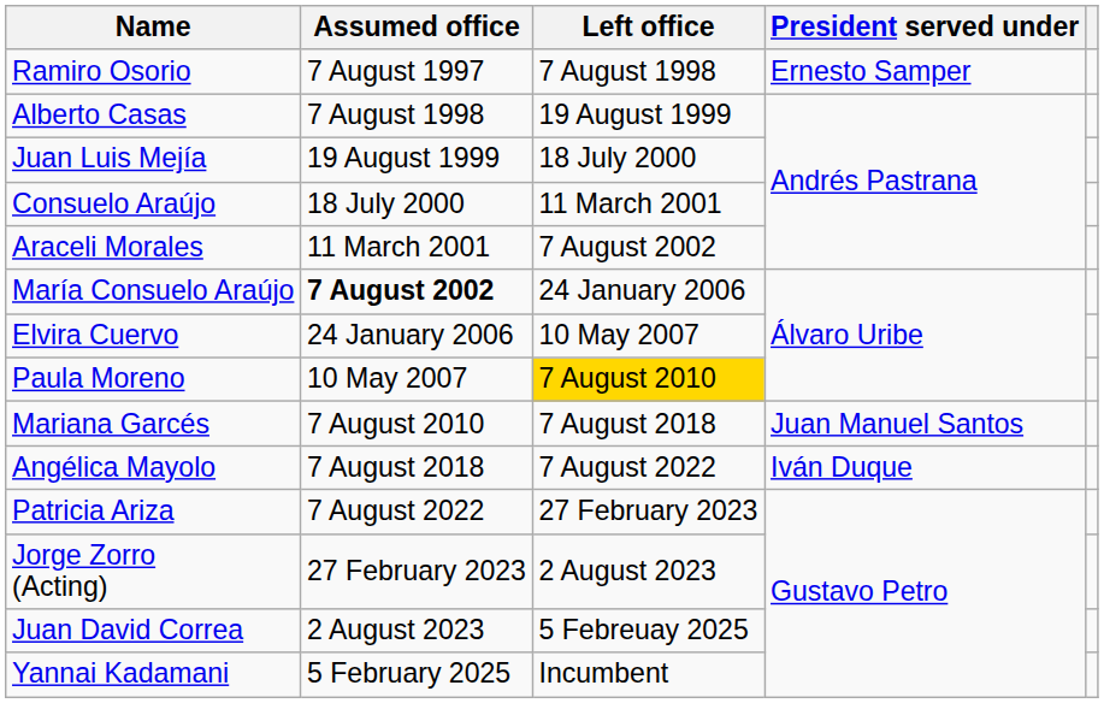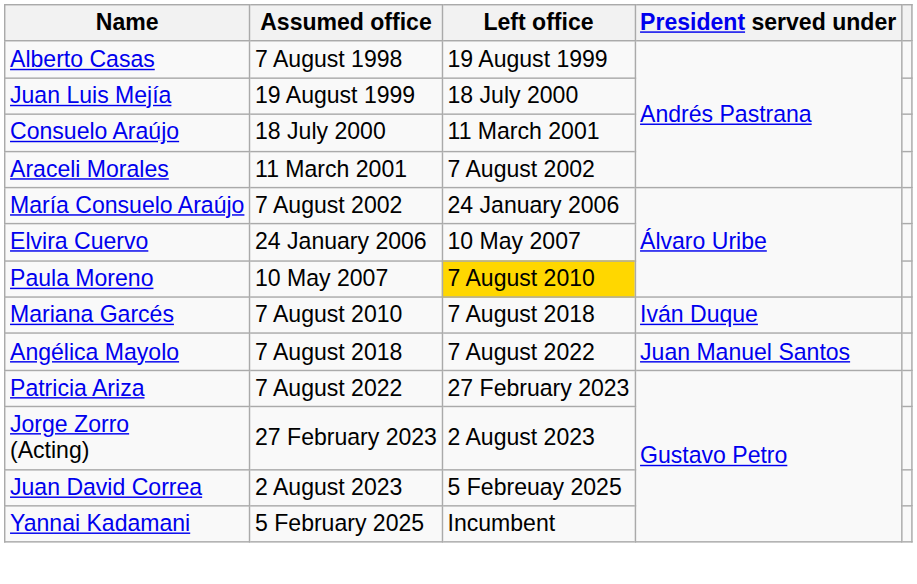- row: Ramiro Osorio | 7 August 1997 | 7 August 1998 | Ernesto Samper
María Consuelo Araújo | Assumed office: bold -> normal
Mariana Garcés | President served under: Juan Manuel Santos -> Iván Duque
Angélica Mayolo | President served under: Iván Duque -> Juan Manuel Santos
